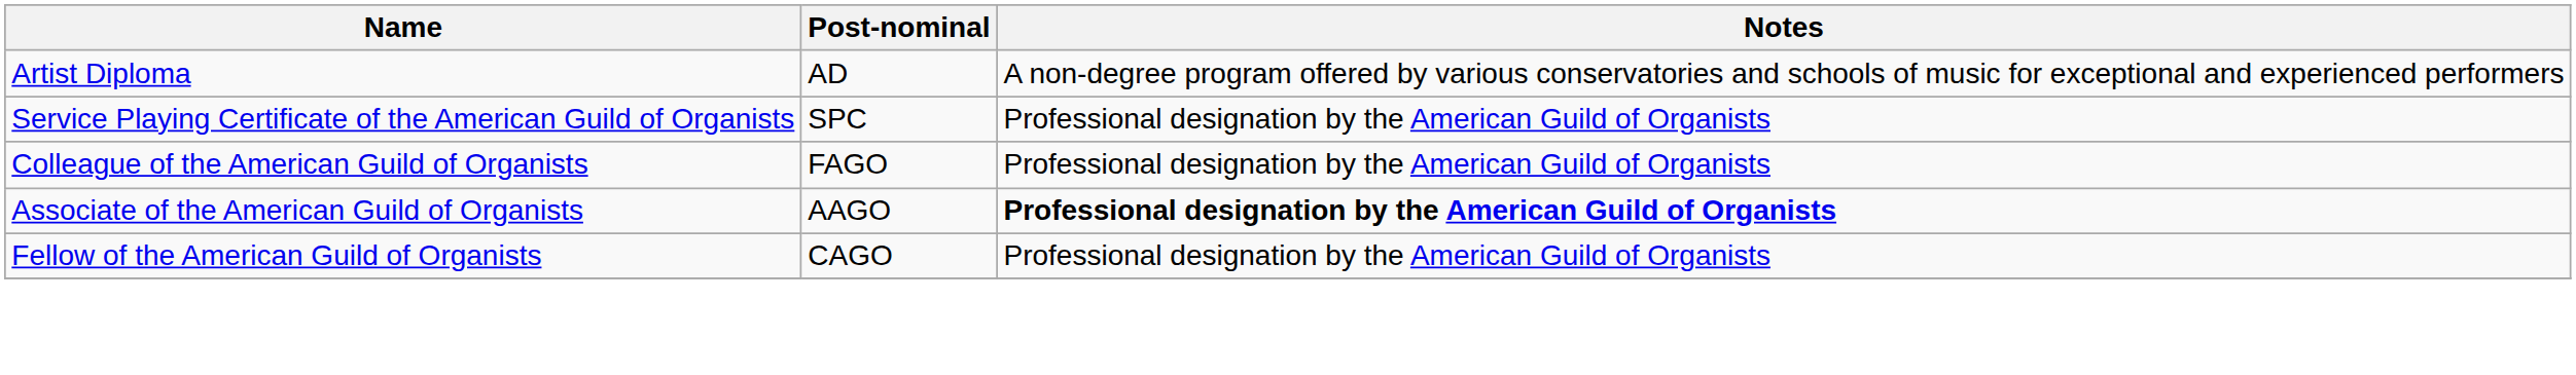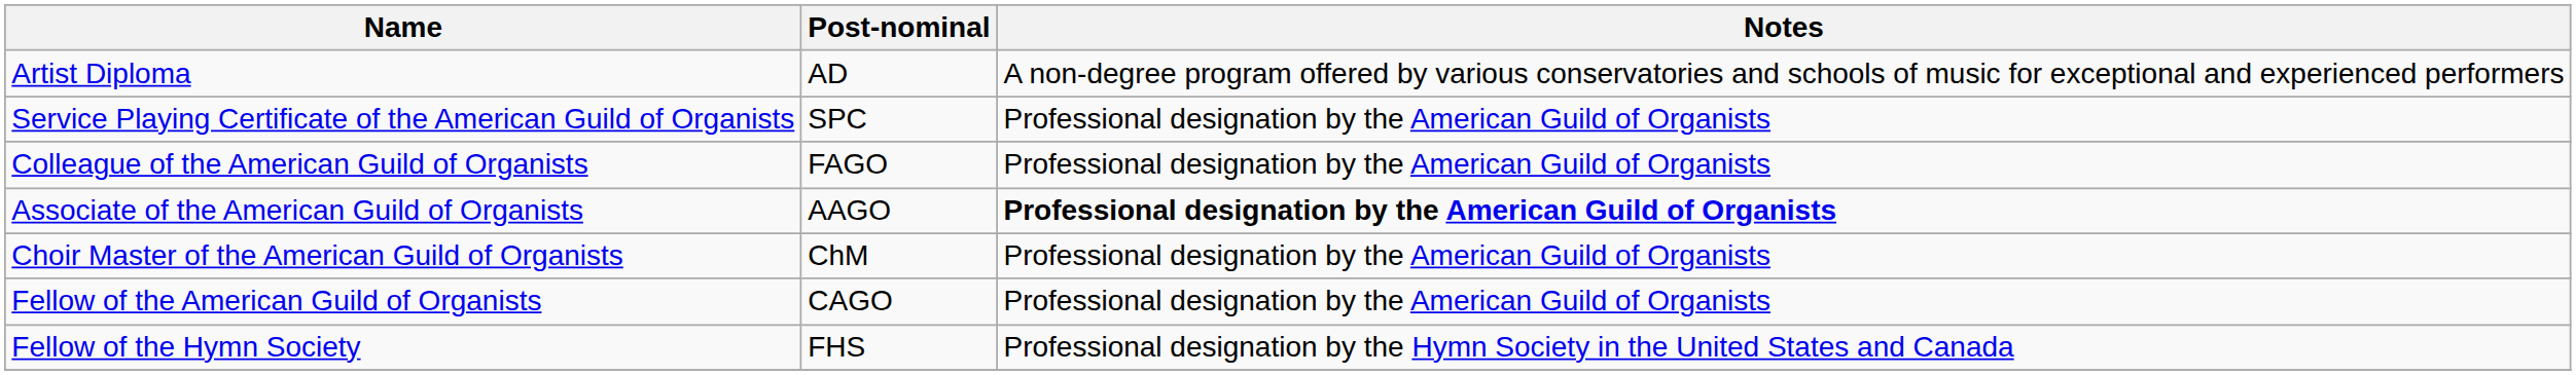+ row: Choir Master of the American Guild of Organists | ChM | Professional designation by the American Guild of Organists
+ row: Fellow of the Hymn Society | FHS | Professional designation by the Hymn Society in the United States and Canada
